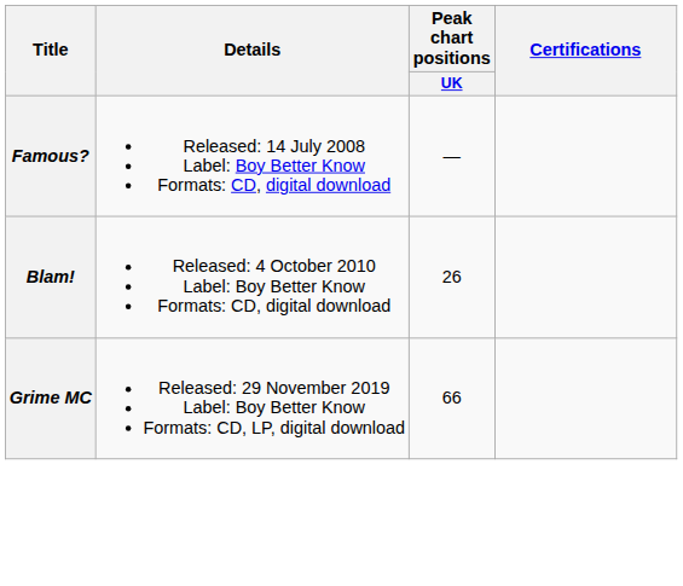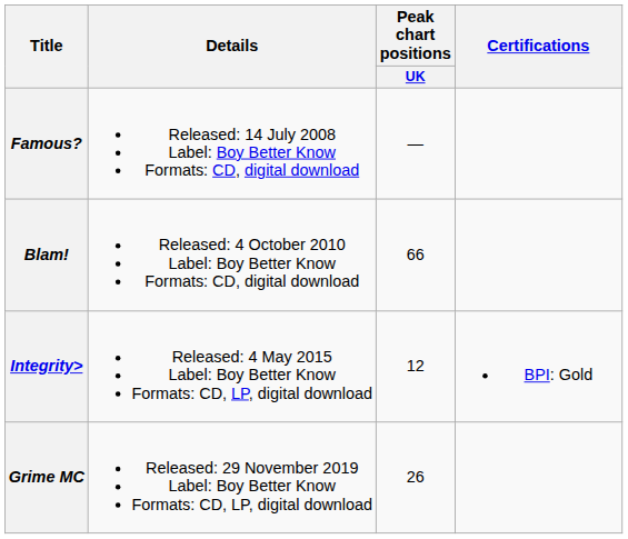Blam! | Peak chart positions / UK: 26 -> 66
+ row: Integrity> | Released: 4 May 2015 Label: Boy Better Know Formats: CD, LP, digital download | 12 | BPI: Gold
Grime MC | Peak chart positions / UK: 66 -> 26
